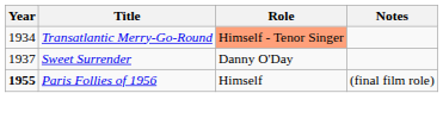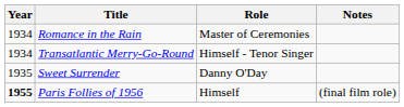+ row: 1934 | Romance in the Rain | Master of Ceremonies
Transatlantic Merry-Go-Round | Role: lightsalmon background -> no background
Sweet Surrender | Year: 1937 -> 1935
